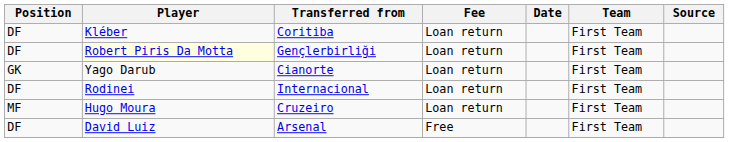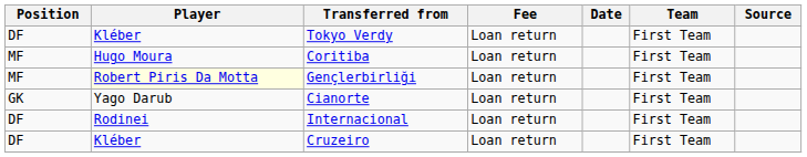+ row: DF | Kléber | Tokyo Verdy | Loan return | First Team
Coritiba | Position: DF -> MF
Coritiba | Player: Kléber -> Hugo Moura
Gençlerbirliği | Position: DF -> MF
Cruzeiro | Position: MF -> DF
Cruzeiro | Player: Hugo Moura -> Kléber
- row: DF | David Luiz | Arsenal | Free | First Team
